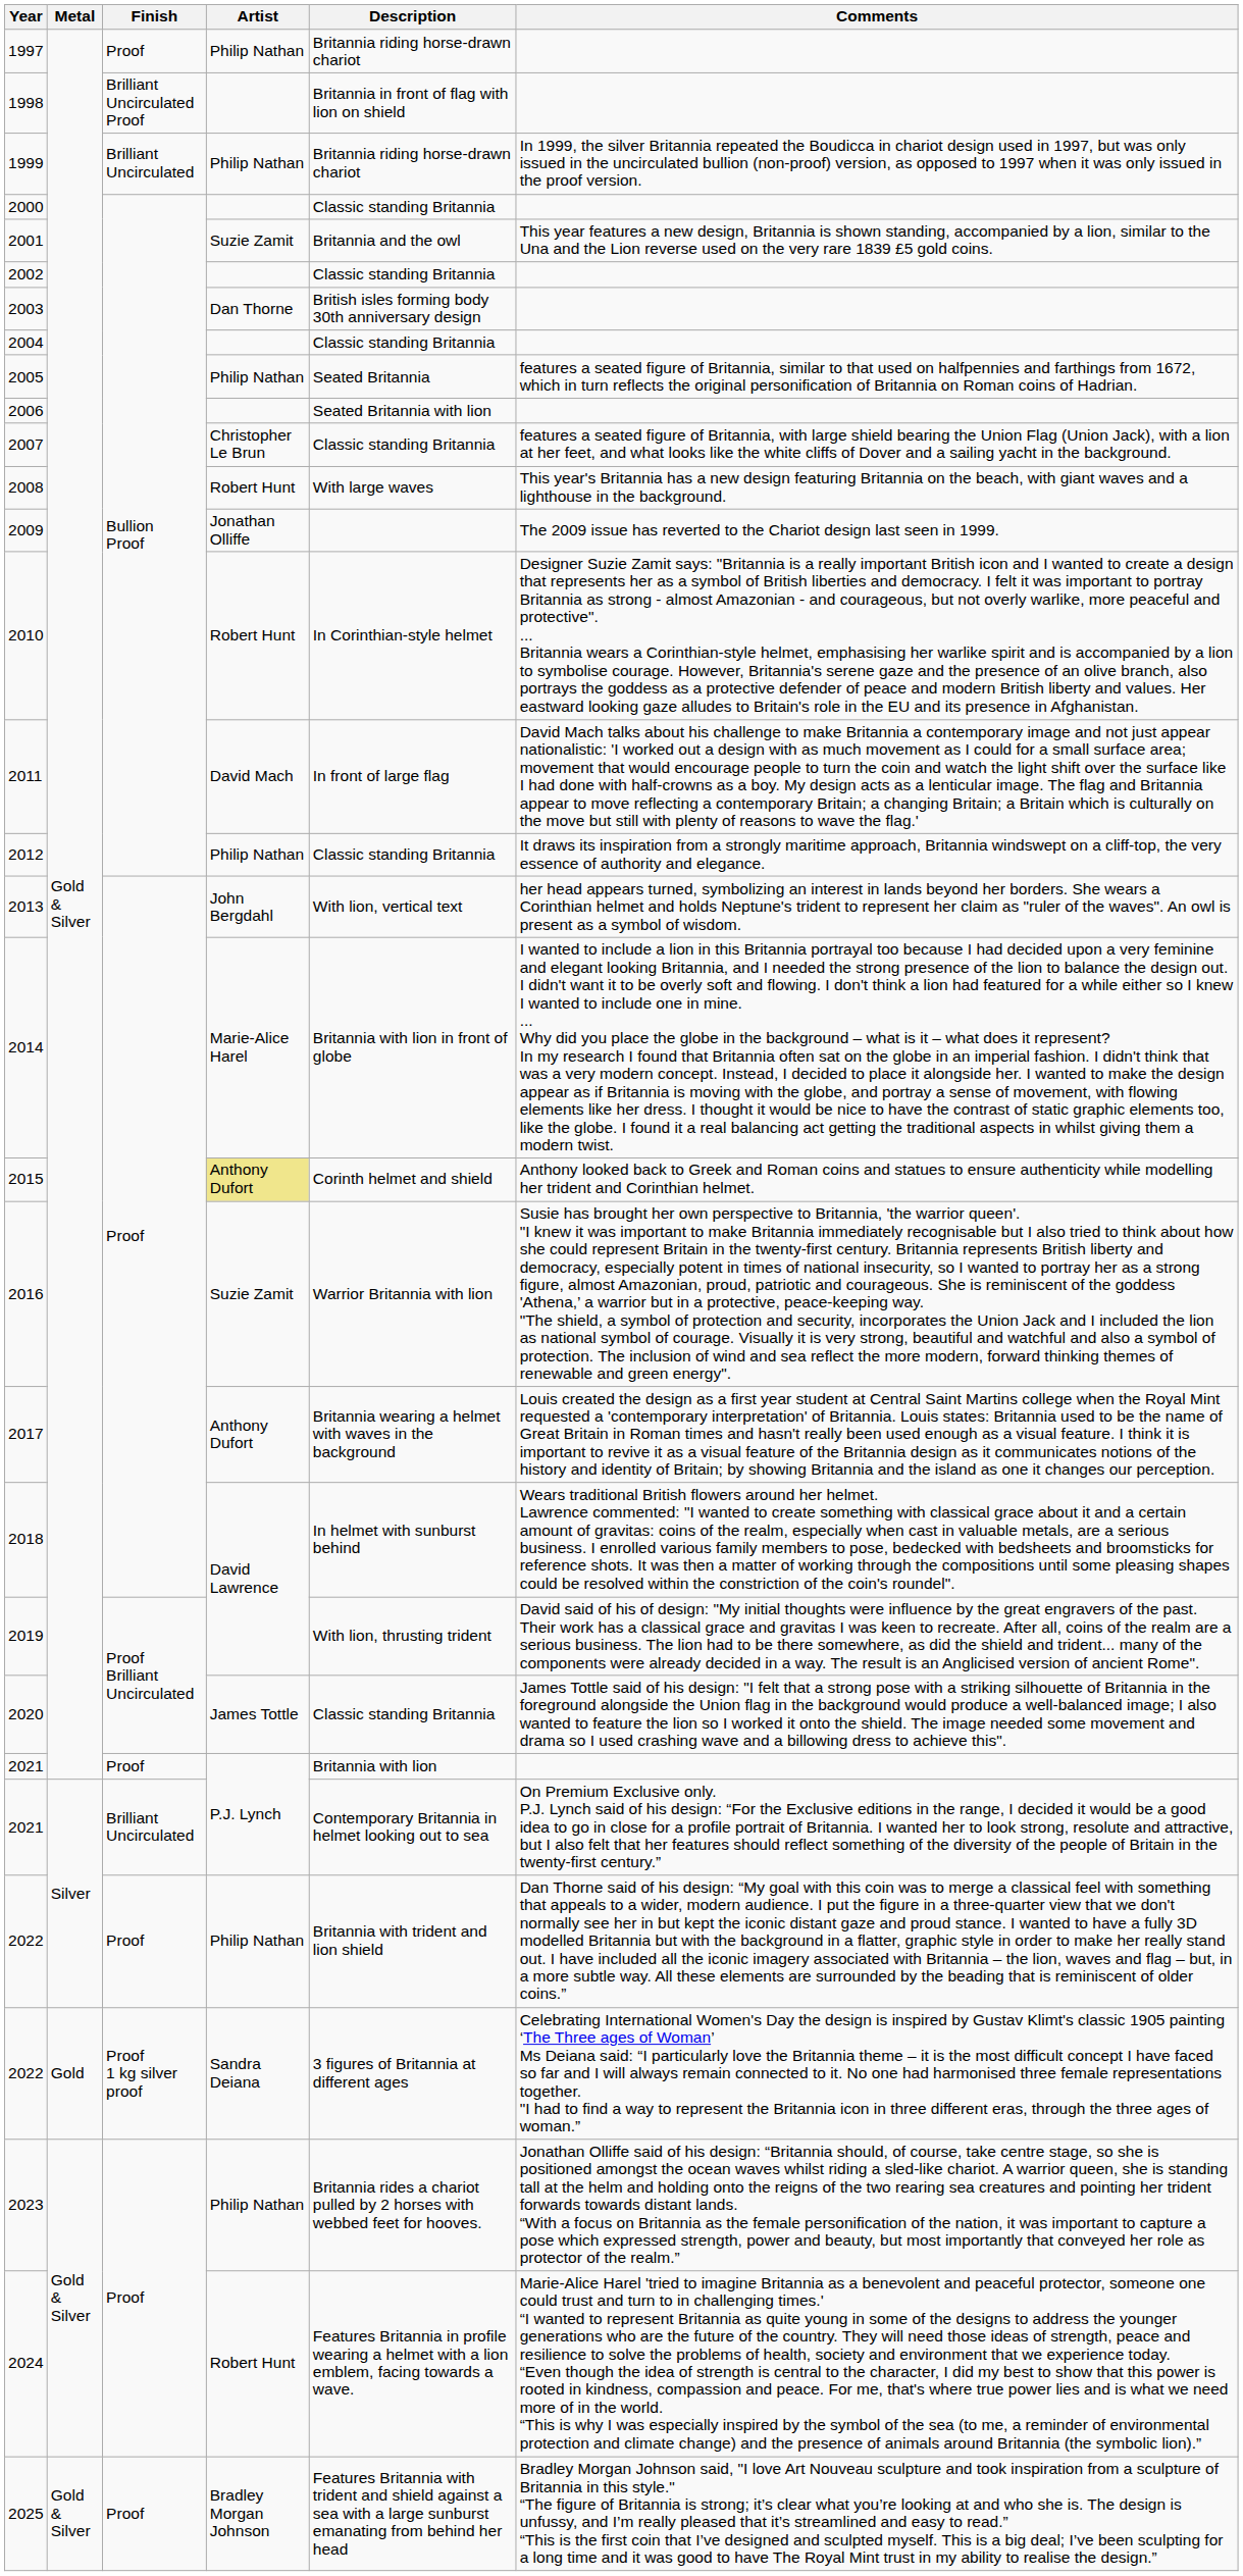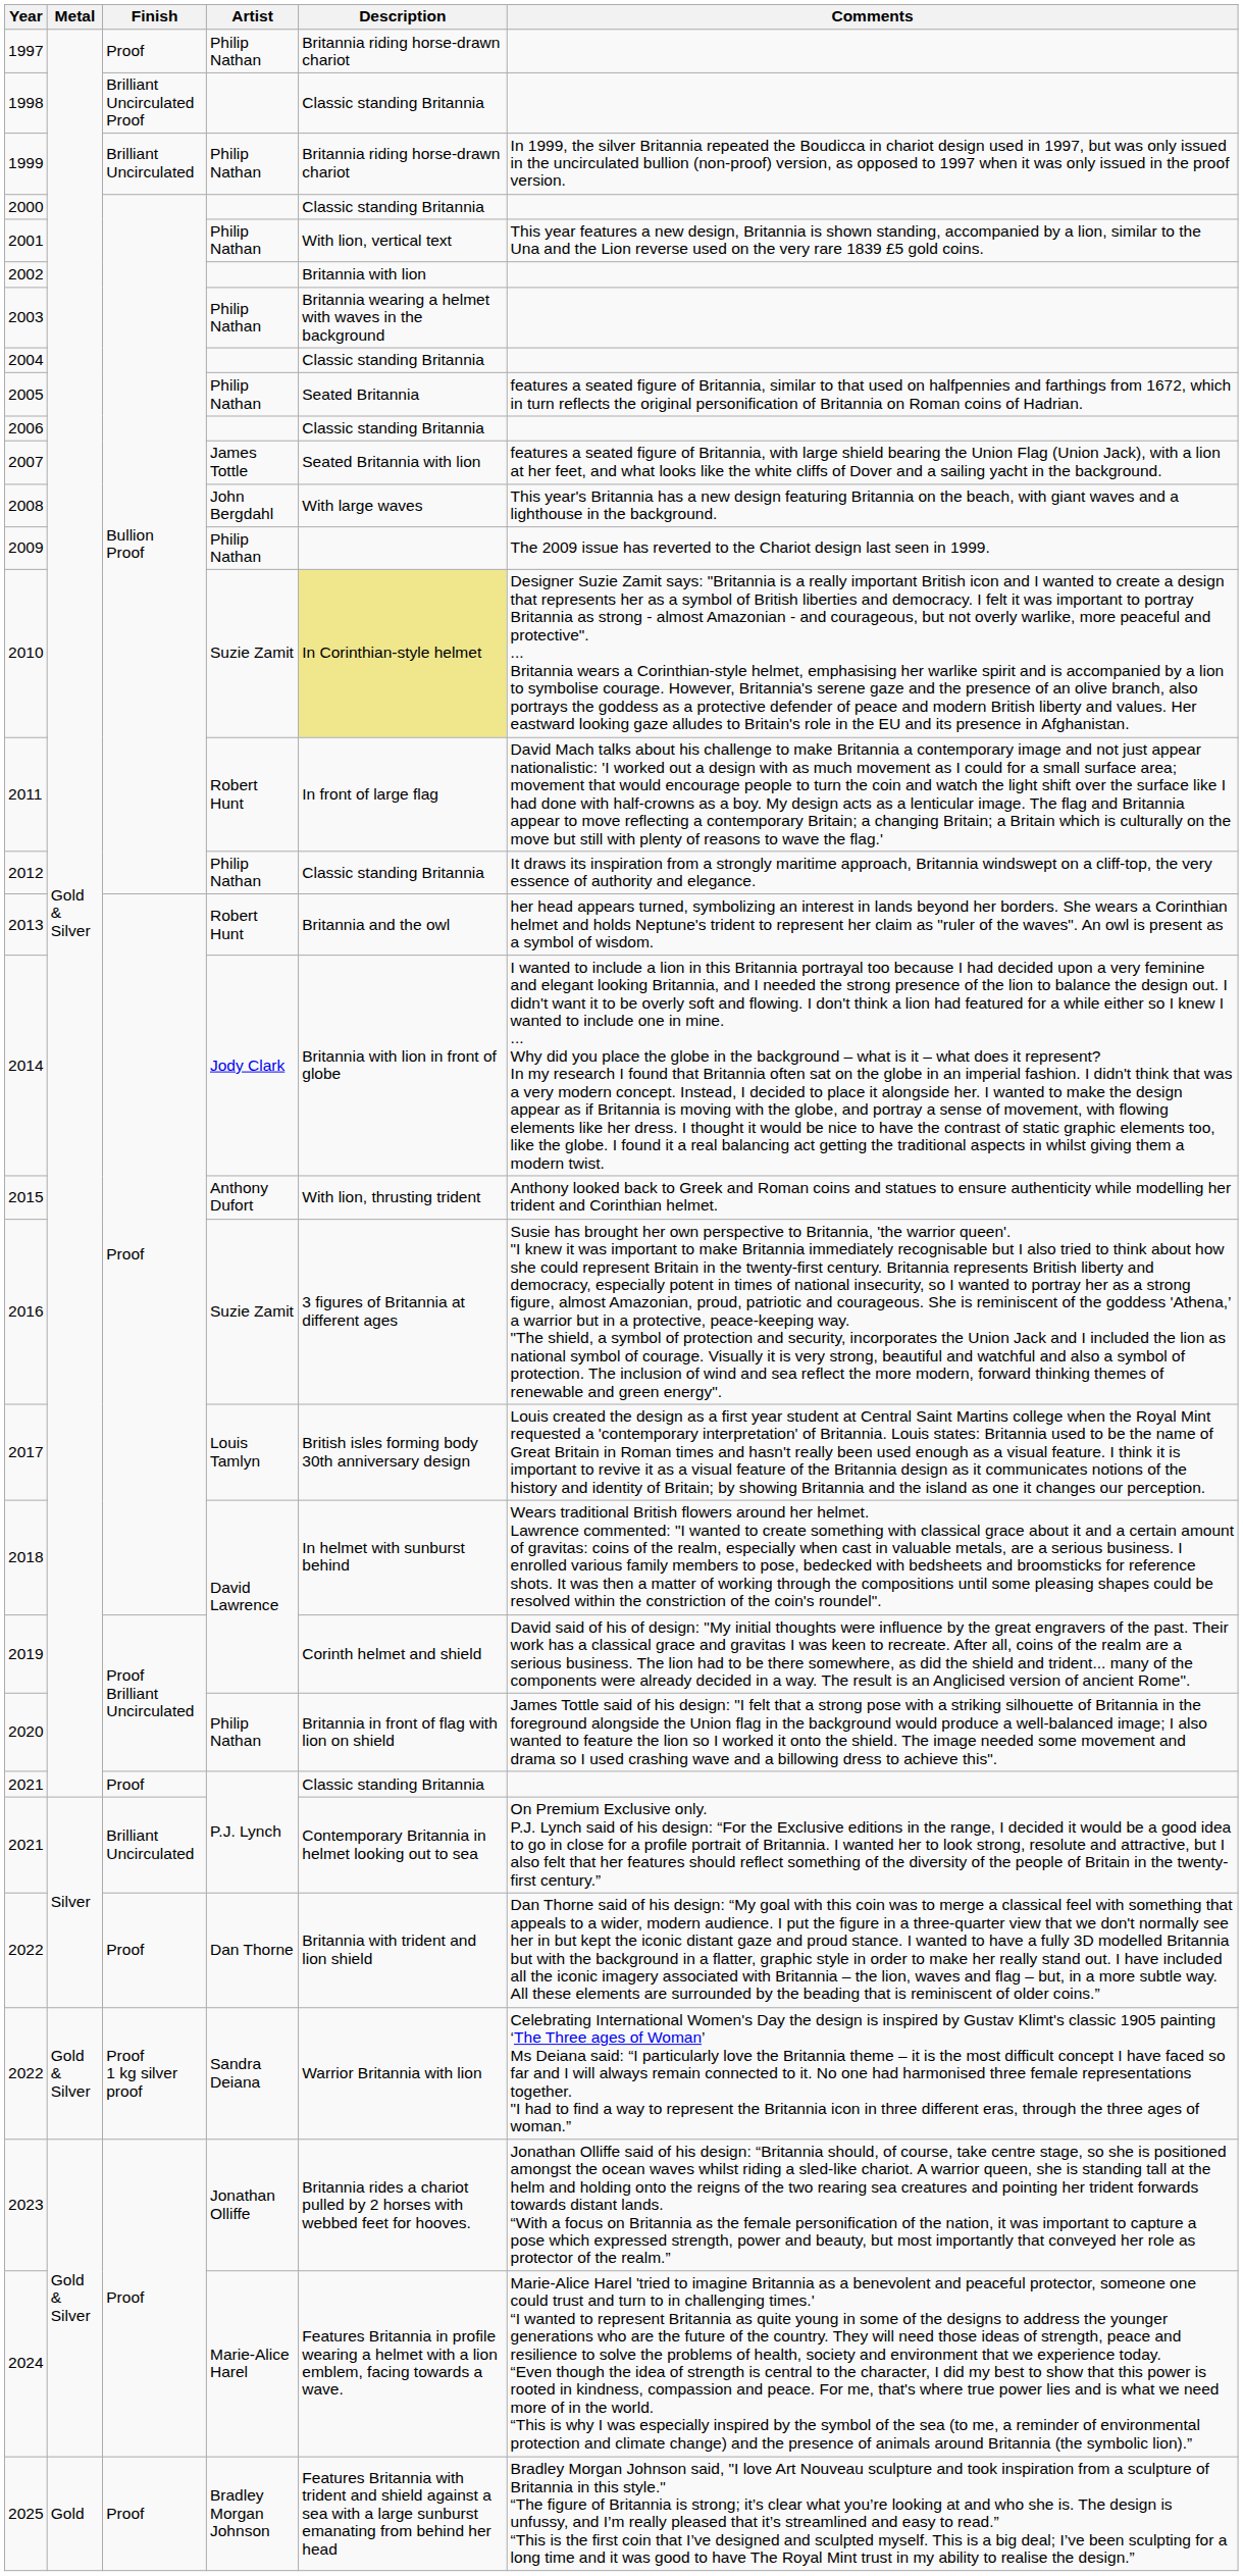1998 | Description: Britannia in front of flag with lion on shield -> Classic standing Britannia
2001 | Artist: Suzie Zamit -> Philip Nathan
2001 | Description: Britannia and the owl -> With lion, vertical text
2002 | Description: Classic standing Britannia -> Britannia with lion
2003 | Artist: Dan Thorne -> Philip Nathan
2003 | Description: British isles forming body 30th anniversary design -> Britannia wearing a helmet with waves in the background
2006 | Description: Seated Britannia with lion -> Classic standing Britannia
2007 | Artist: Christopher Le Brun -> James Tottle
2007 | Description: Classic standing Britannia -> Seated Britannia with lion
2008 | Artist: Robert Hunt -> John Bergdahl
2009 | Artist: Jonathan Olliffe -> Philip Nathan
2010 | Artist: Robert Hunt -> Suzie Zamit
2010 | Description: no background -> khaki background
2011 | Artist: David Mach -> Robert Hunt
2013 | Artist: John Bergdahl -> Robert Hunt
2013 | Description: With lion, vertical text -> Britannia and the owl
2014 | Artist: Marie-Alice Harel -> Jody Clark
2015 | Artist: khaki background -> no background
2015 | Description: Corinth helmet and shield -> With lion, thrusting trident
2016 | Description: Warrior Britannia with lion -> 3 figures of Britannia at different ages
2017 | Artist: Anthony Dufort -> Louis Tamlyn
2017 | Description: Britannia wearing a helmet with waves in the background -> British isles forming body 30th anniversary design
2019 | Description: With lion, thrusting trident -> Corinth helmet and shield
2020 | Artist: James Tottle -> Philip Nathan
2020 | Description: Classic standing Britannia -> Britannia in front of flag with lion on shield
2021 / Proof | Description: Britannia with lion -> Classic standing Britannia
2022 / Proof | Artist: Philip Nathan -> Dan Thorne
2022 / Proof 1 kg silver proof | Metal: Gold -> Gold & Silver
2022 / Proof 1 kg silver proof | Description: 3 figures of Britannia at different ages -> Warrior Britannia with lion
2023 | Artist: Philip Nathan -> Jonathan Olliffe
2024 | Artist: Robert Hunt -> Marie-Alice Harel
2025 | Metal: Gold & Silver -> Gold
